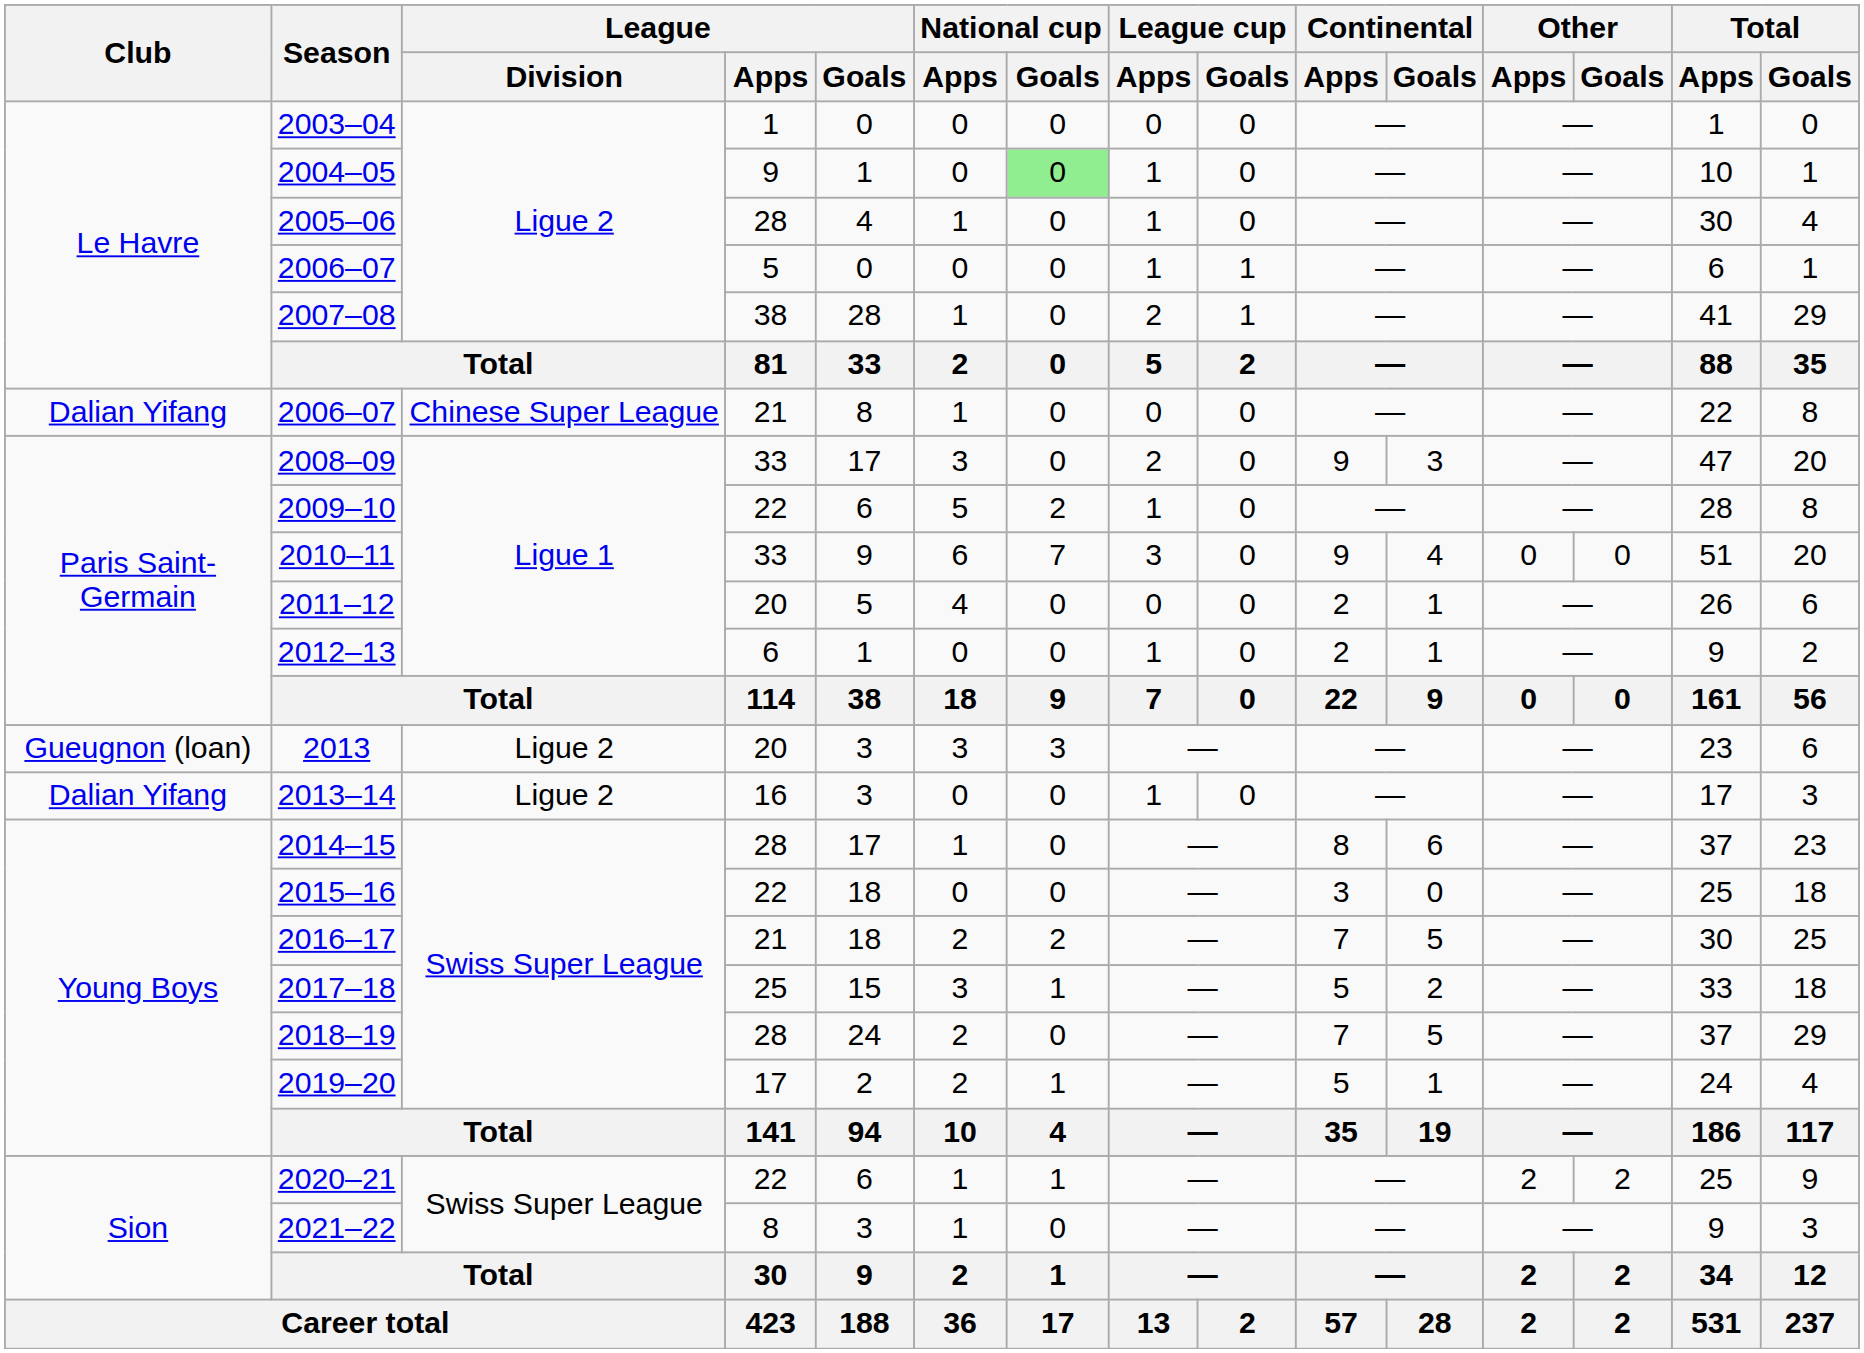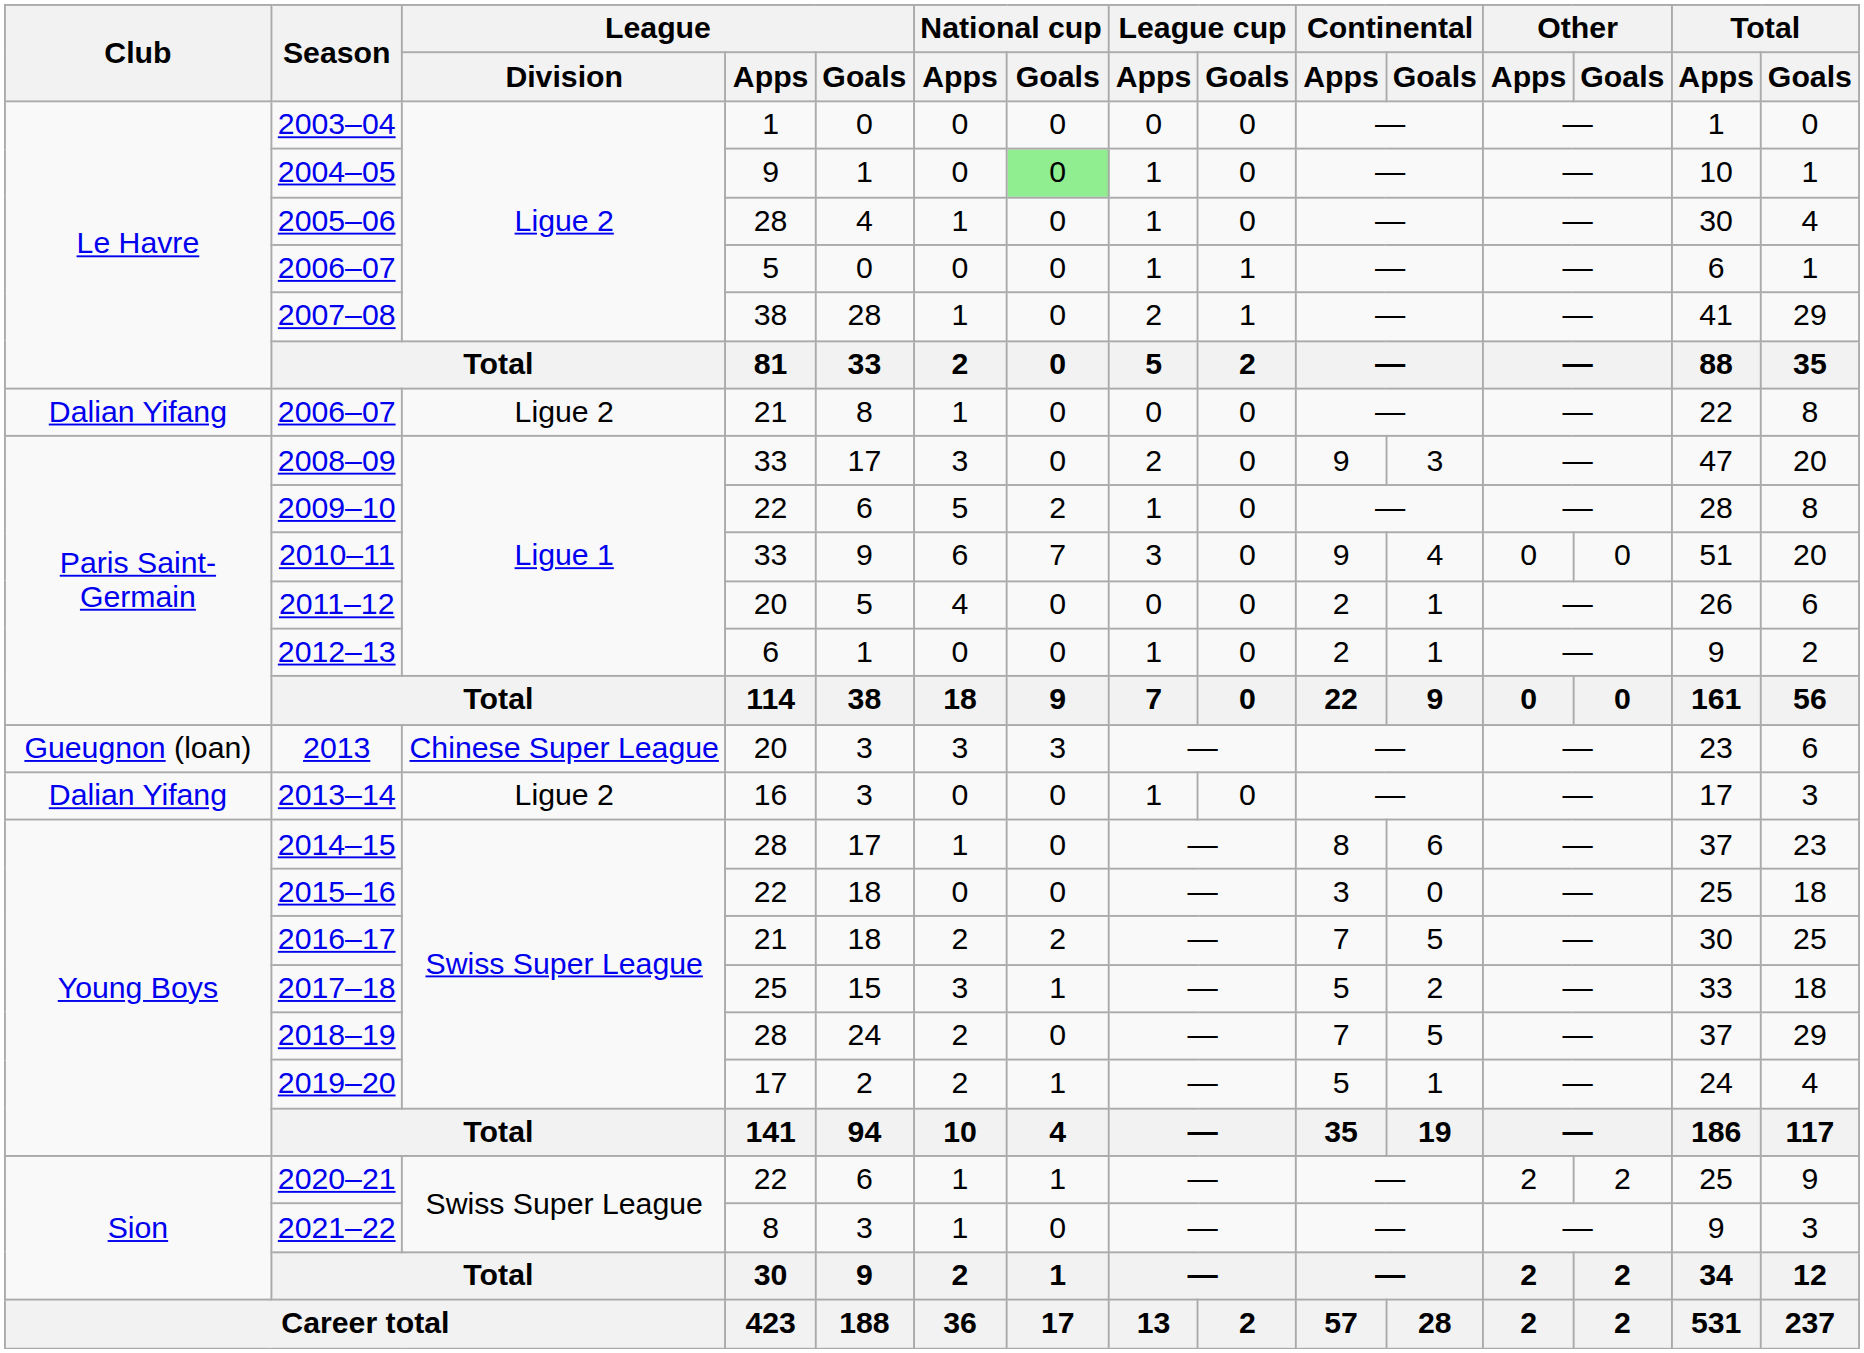2006–07 / 21 | League / Division: Chinese Super League -> Ligue 2
2013 | League / Division: Ligue 2 -> Chinese Super League
